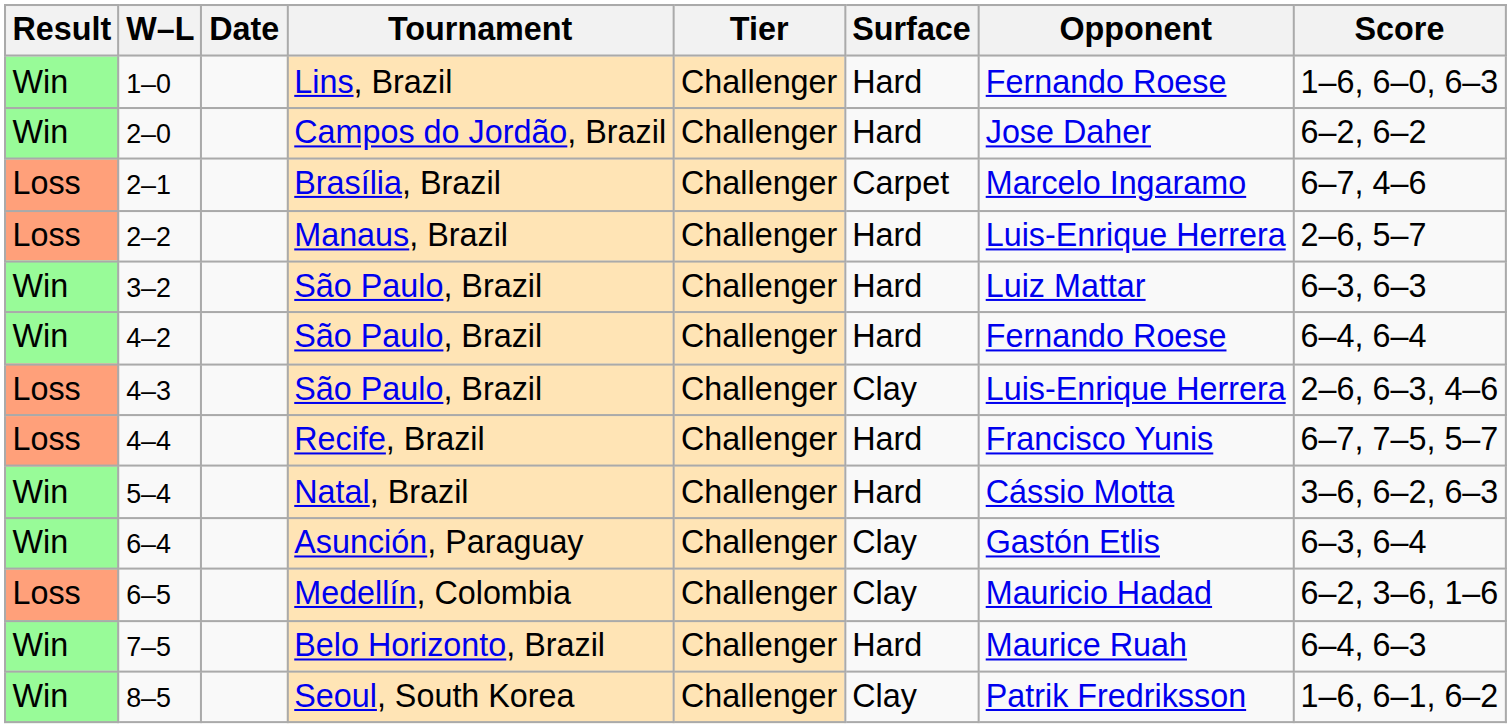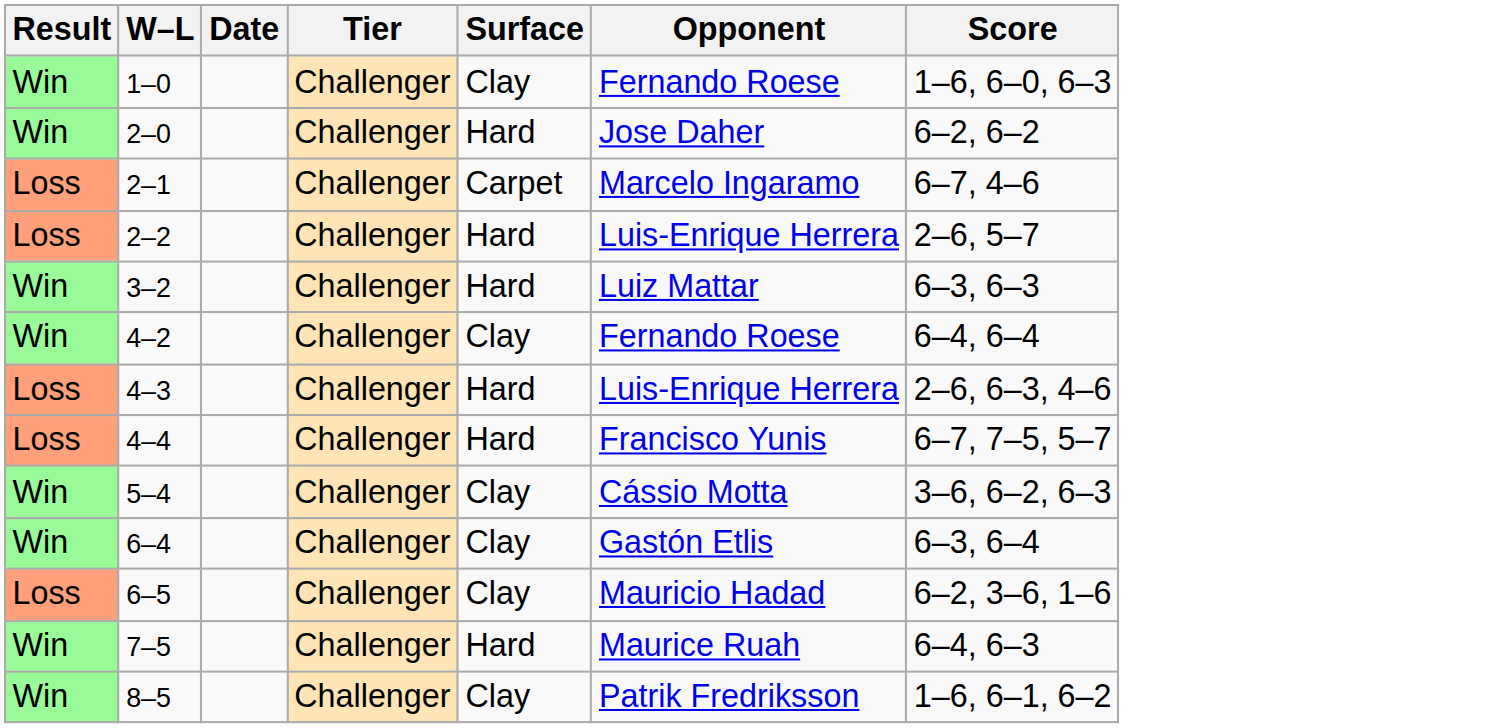- column: Tournament | Lins, Brazil | Campos do Jordão, Brazil | Brasília, Brazil | Manaus, Brazil | São Paulo, Brazil | São Paulo, Brazil | São Paulo, Brazil | Recife, Brazil | Natal, Brazil | Asunción, Paraguay | Medellín, Colombia | Belo Horizonto, Brazil | Seoul, South Korea
1–0 | Surface: Hard -> Clay
4–2 | Surface: Hard -> Clay
4–3 | Surface: Clay -> Hard
5–4 | Surface: Hard -> Clay
